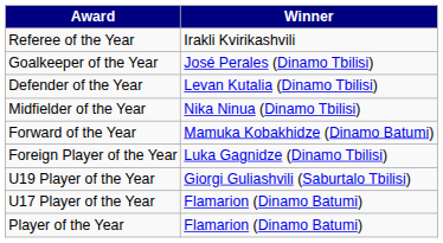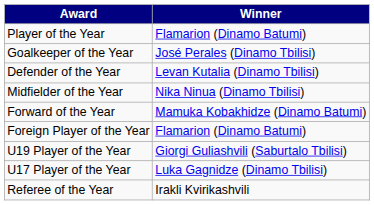rows swapped: Player of the Year <-> Referee of the Year
Foreign Player of the Year | Winner: Luka Gagnidze (Dinamo Tbilisi) -> Flamarion (Dinamo Batumi)
U17 Player of the Year | Winner: Flamarion (Dinamo Batumi) -> Luka Gagnidze (Dinamo Tbilisi)
